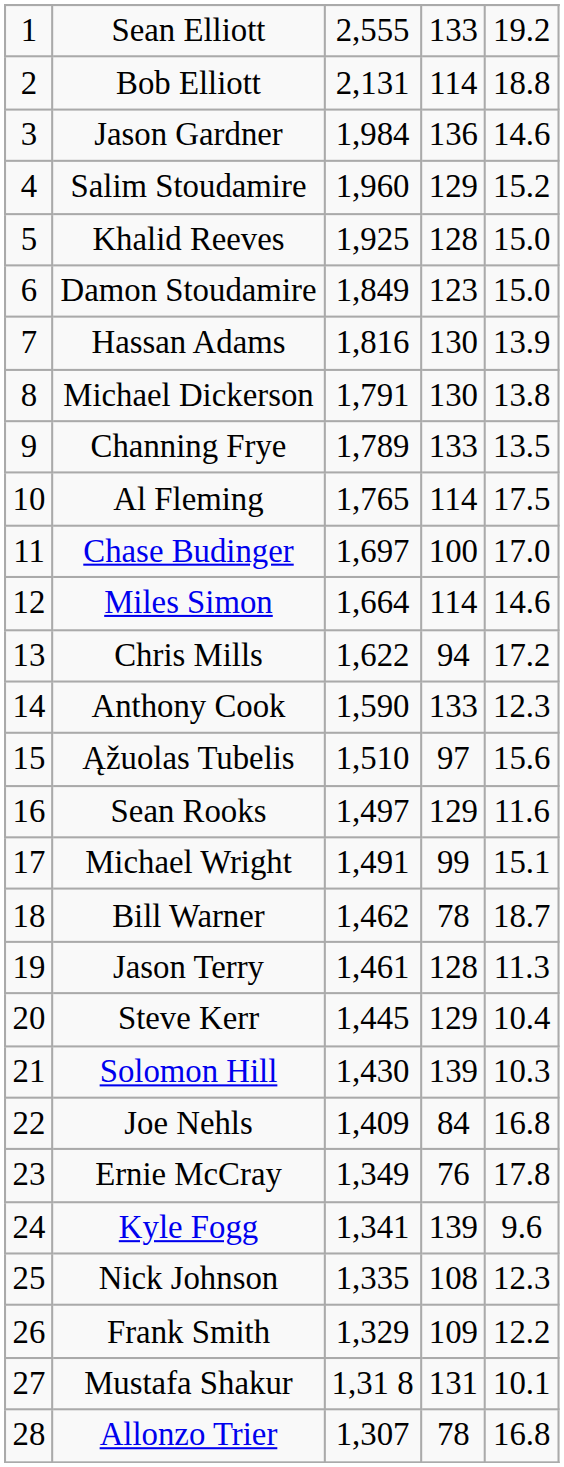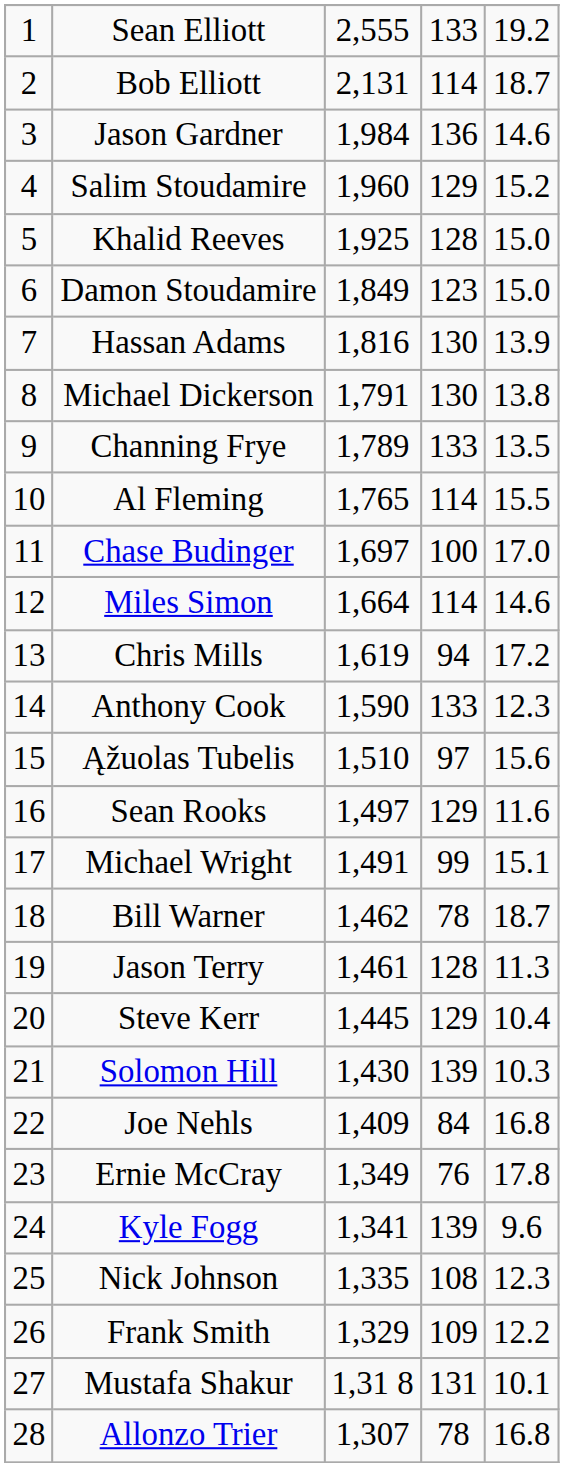Bob Elliott | column 5: 18.8 -> 18.7
Al Fleming | column 5: 17.5 -> 15.5
Chris Mills | column 3: 1,622 -> 1,619
